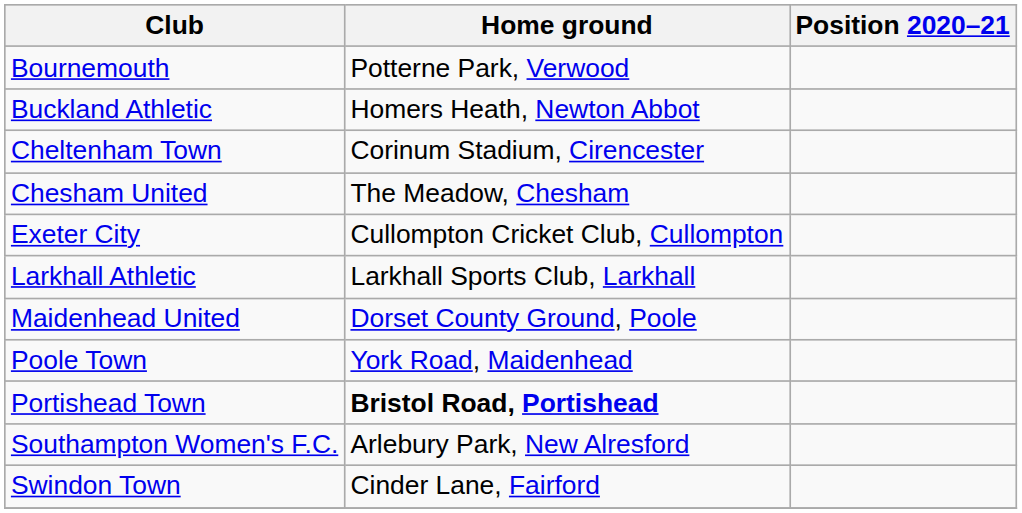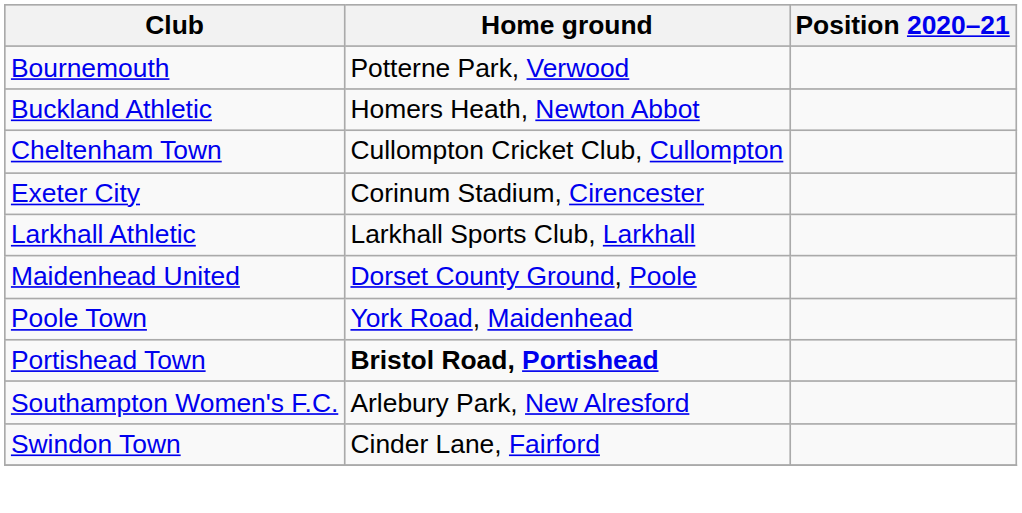Cheltenham Town | Home ground: Corinum Stadium, Cirencester -> Cullompton Cricket Club, Cullompton
- row: Chesham United | The Meadow, Chesham
Exeter City | Home ground: Cullompton Cricket Club, Cullompton -> Corinum Stadium, Cirencester
